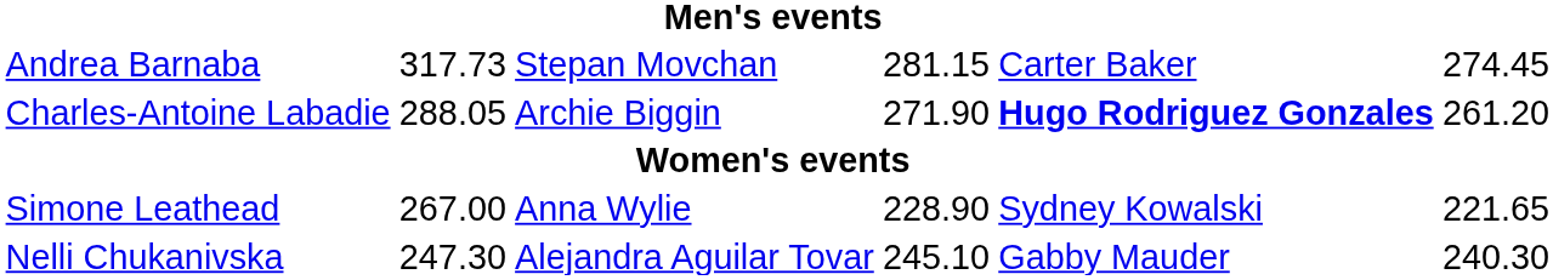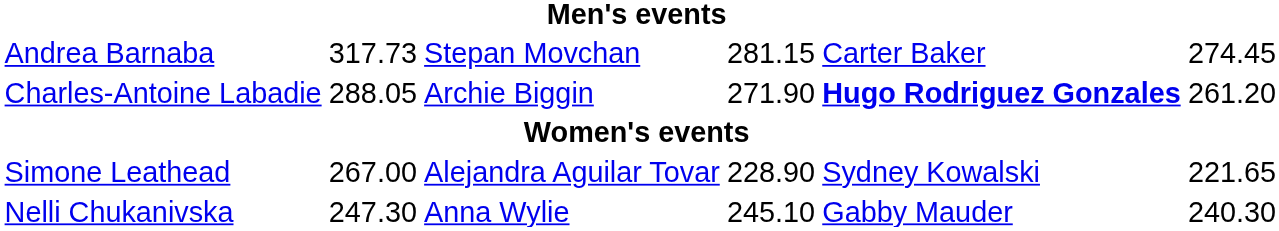Simone Leathead | column 4: Anna Wylie -> Alejandra Aguilar Tovar
Nelli Chukanivska | column 4: Alejandra Aguilar Tovar -> Anna Wylie
